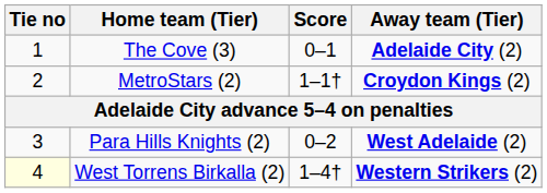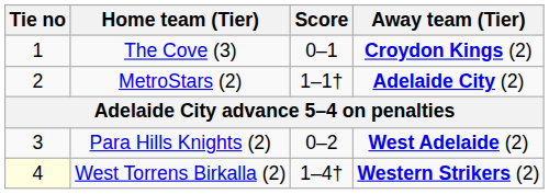The Cove (3) | Away team (Tier): Adelaide City (2) -> Croydon Kings (2)
MetroStars (2) | Away team (Tier): Croydon Kings (2) -> Adelaide City (2)
